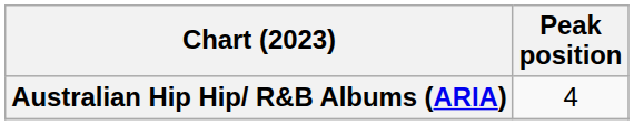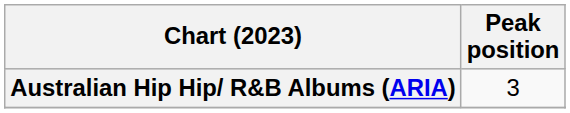Australian Hip Hip/ R&B Albums (ARIA) | Peak position: 4 -> 3
